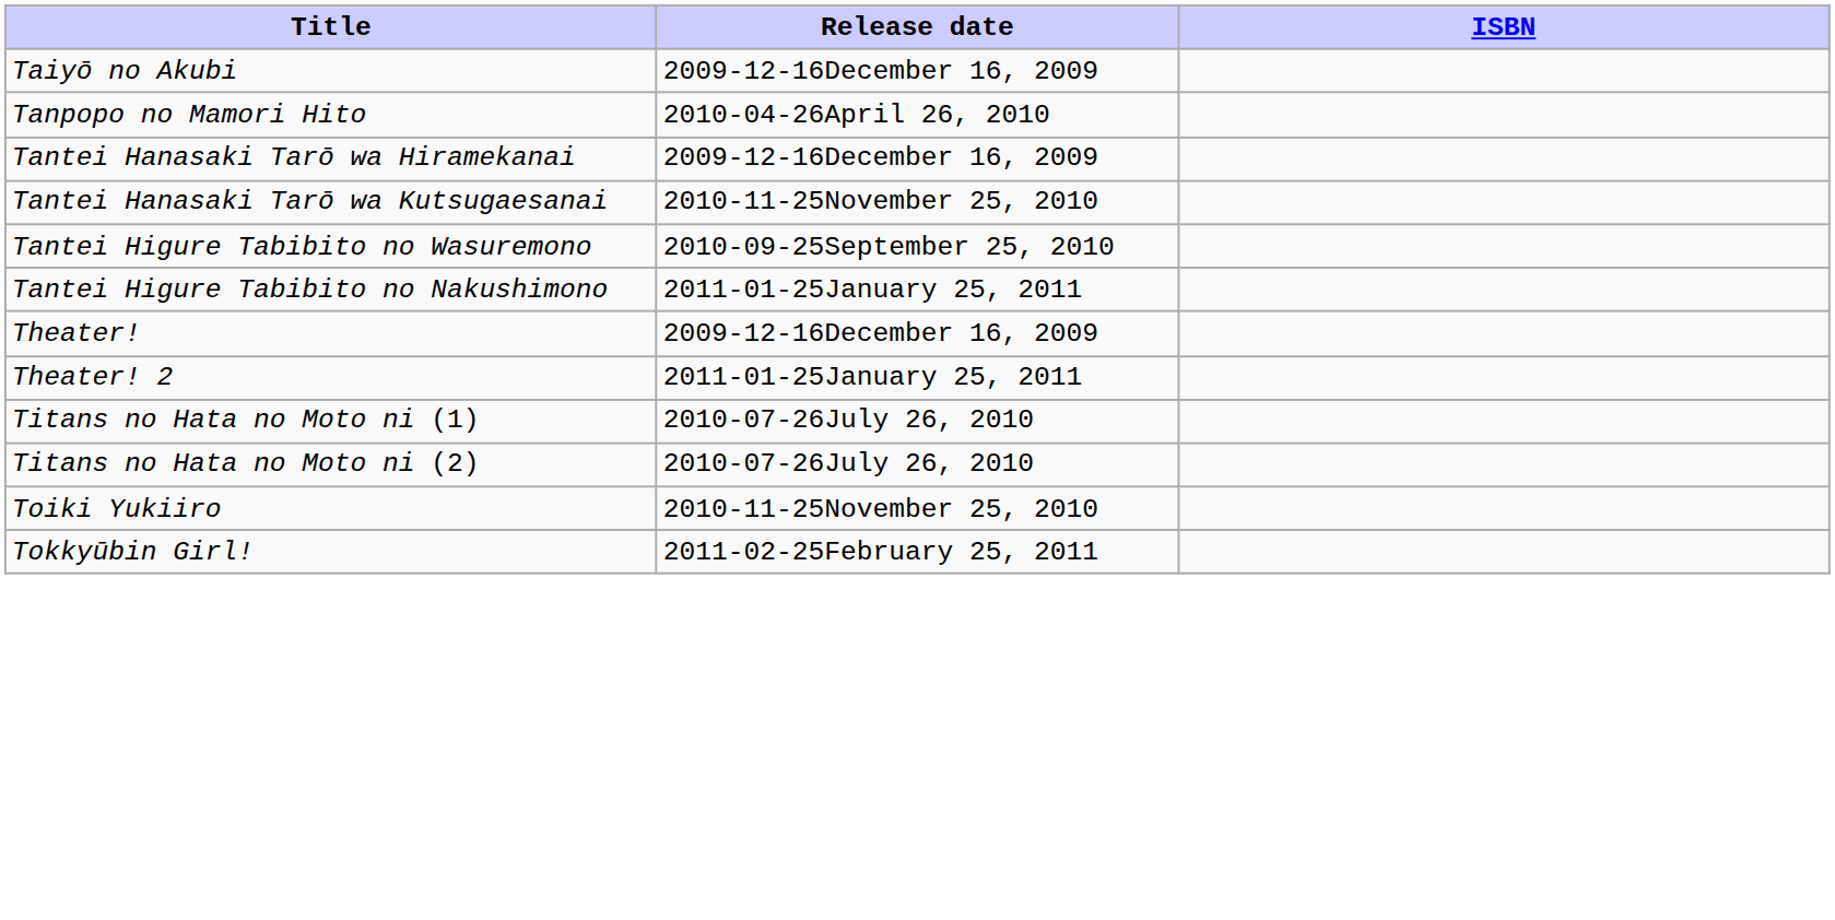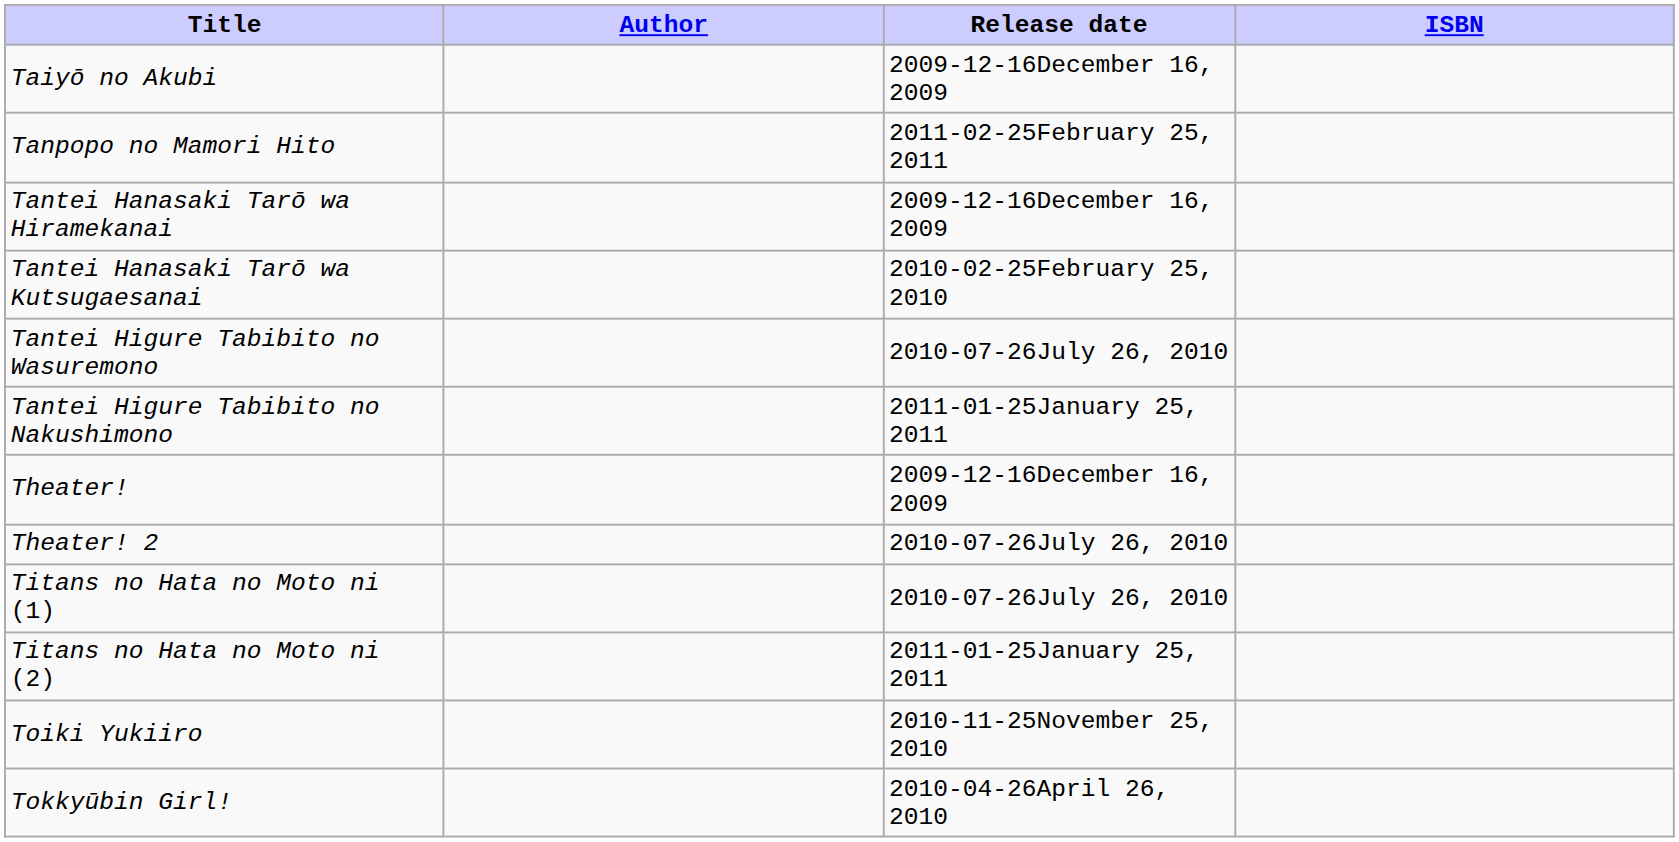+ column: Author
Tanpopo no Mamori Hito | Release date: 2010-04-26April 26, 2010 -> 2011-02-25February 25, 2011
Tantei Hanasaki Tarō wa Kutsugaesanai | Release date: 2010-11-25November 25, 2010 -> 2010-02-25February 25, 2010
Tantei Higure Tabibito no Wasuremono | Release date: 2010-09-25September 25, 2010 -> 2010-07-26July 26, 2010
Theater! 2 | Release date: 2011-01-25January 25, 2011 -> 2010-07-26July 26, 2010
Titans no Hata no Moto ni (2) | Release date: 2010-07-26July 26, 2010 -> 2011-01-25January 25, 2011
Tokkyūbin Girl! | Release date: 2011-02-25February 25, 2011 -> 2010-04-26April 26, 2010
